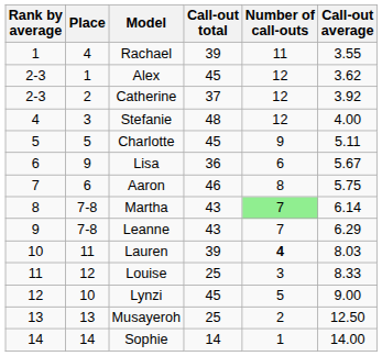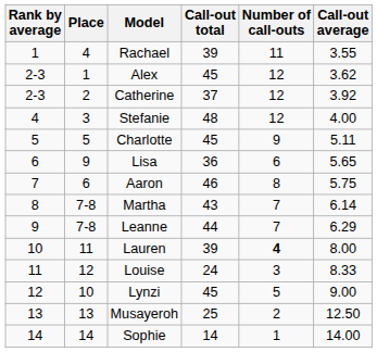Lisa | Call-out average: 5.67 -> 5.65
Martha | Number of call-outs: lightgreen background -> no background
Leanne | Call-out total: 43 -> 44
Lauren | Call-out average: 8.03 -> 8.00
Louise | Call-out total: 25 -> 24
